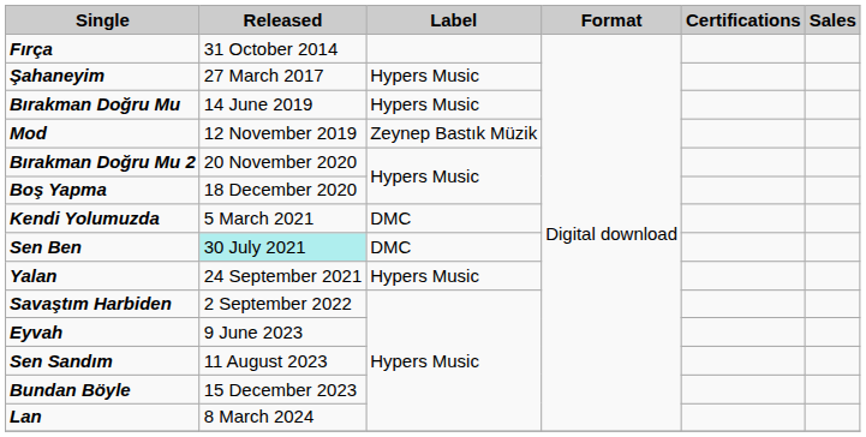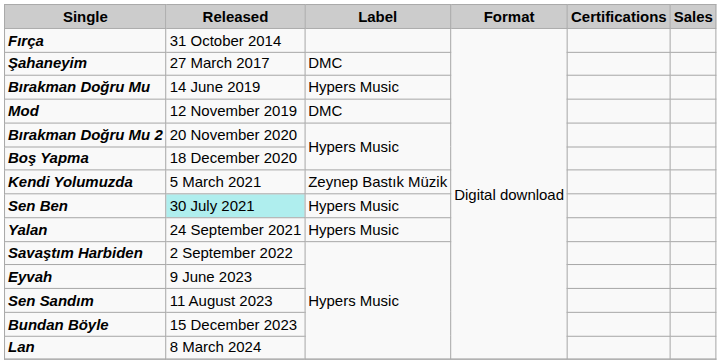Şahaneyim | Label: Hypers Music -> DMC
Mod | Label: Zeynep Bastık Müzik -> DMC
Kendi Yolumuzda | Label: DMC -> Zeynep Bastık Müzik
Sen Ben | Label: DMC -> Hypers Music
